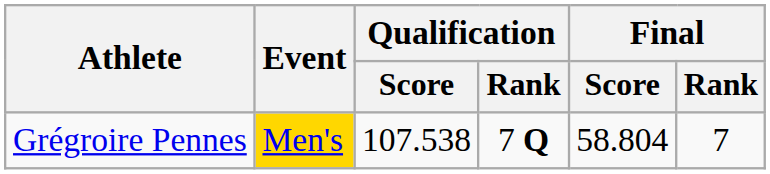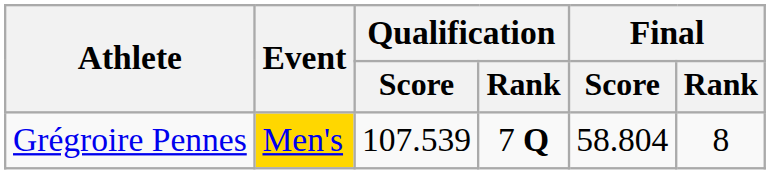Grégroire Pennes | Qualification / Score: 107.538 -> 107.539
Grégroire Pennes | Final / Rank: 7 -> 8
